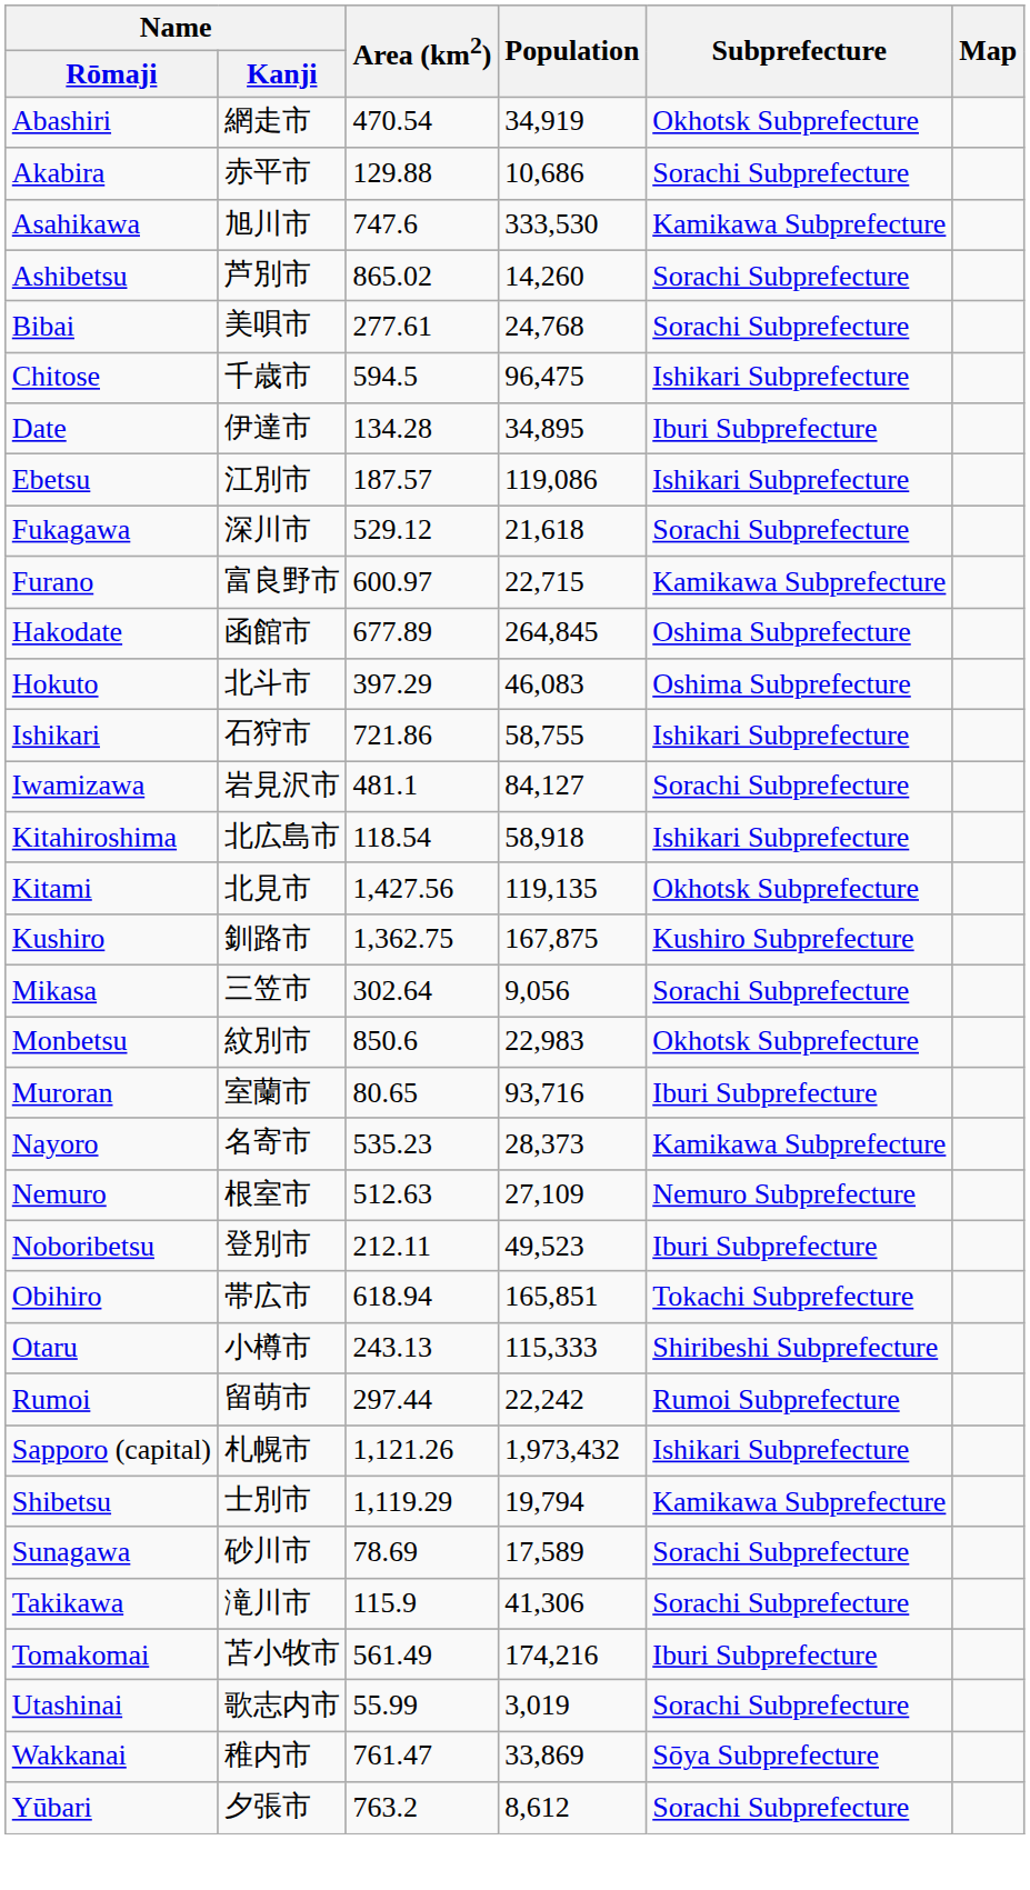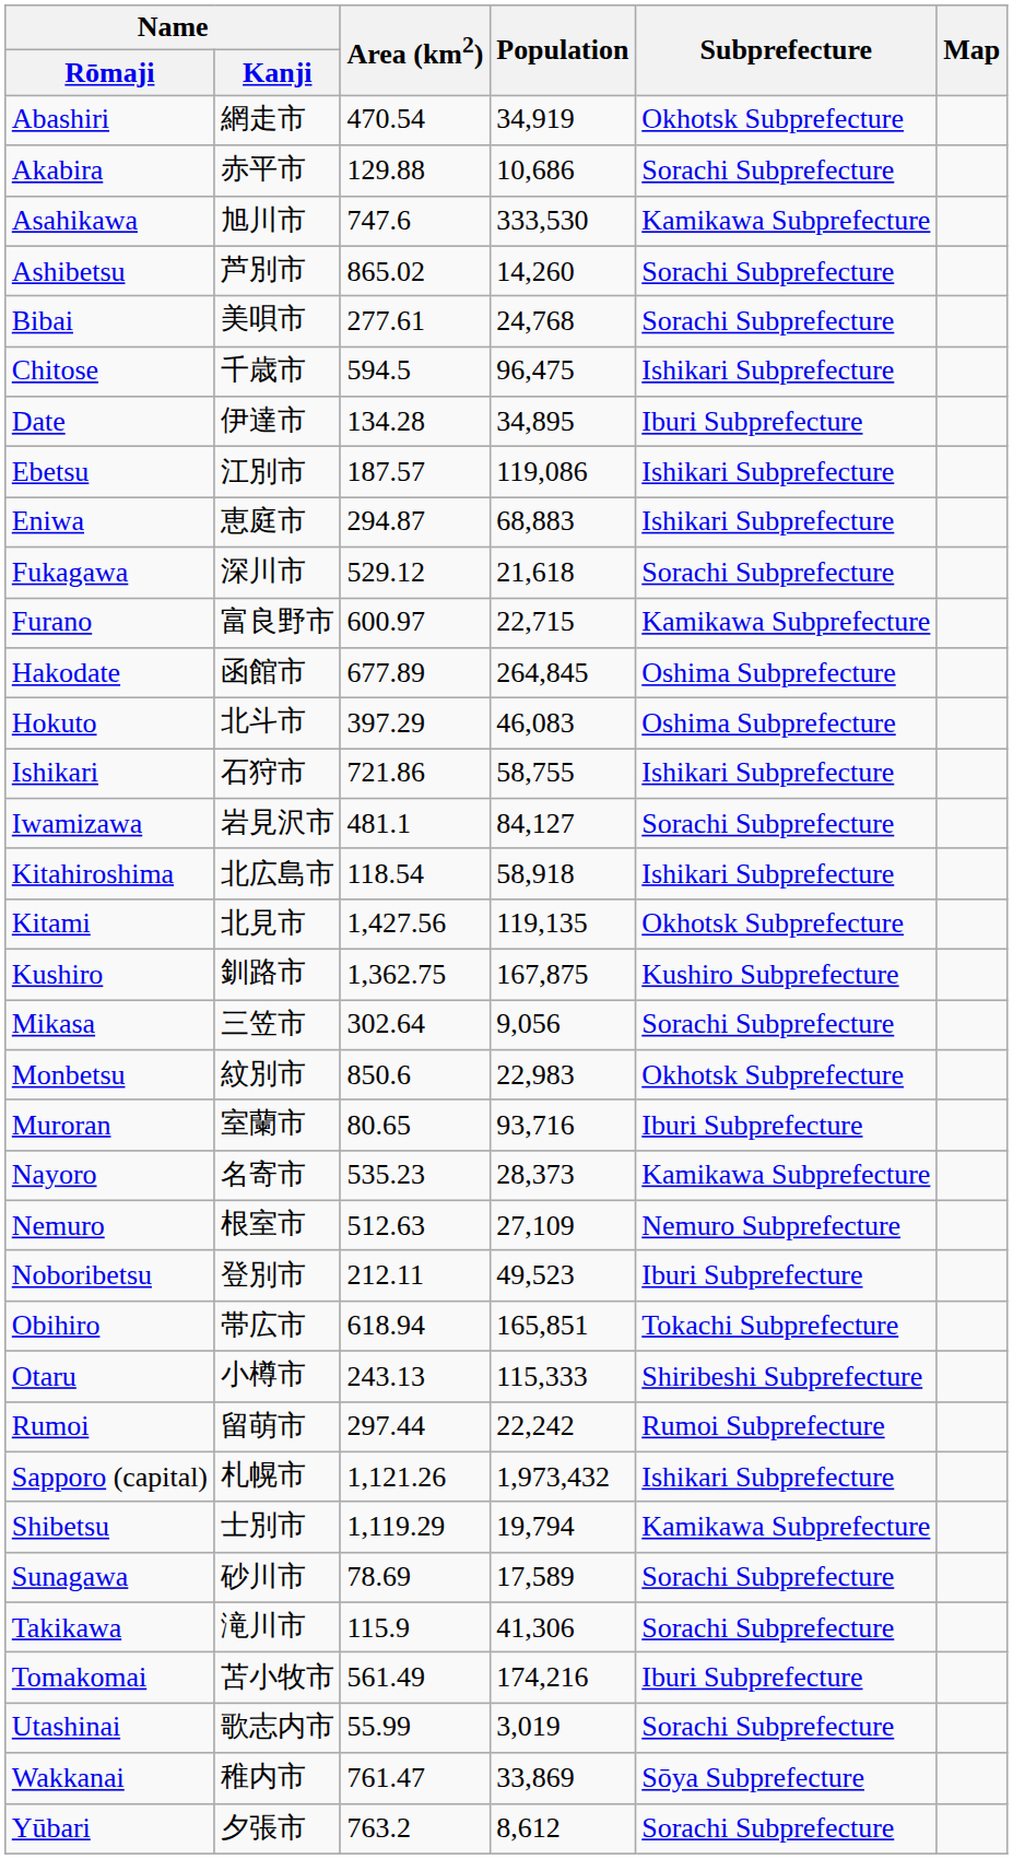+ row: Eniwa | 恵庭市 | 294.87 | 68,883 | Ishikari Subprefecture
